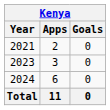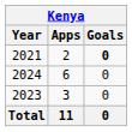2021 | Goals: normal -> bold
rows swapped: 2023 <-> 2024
